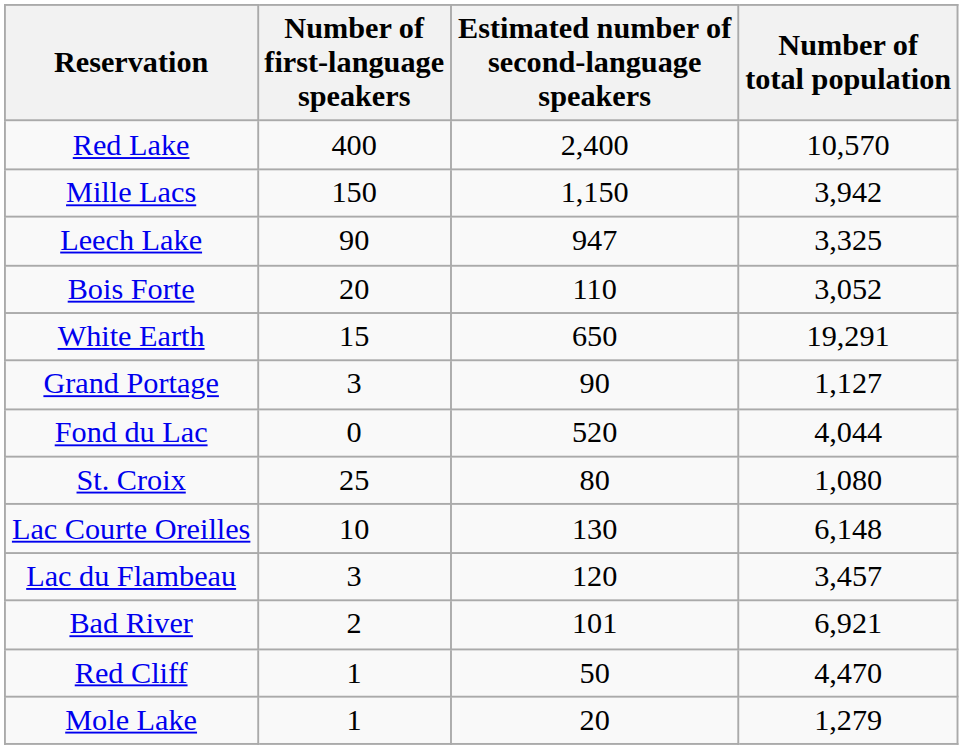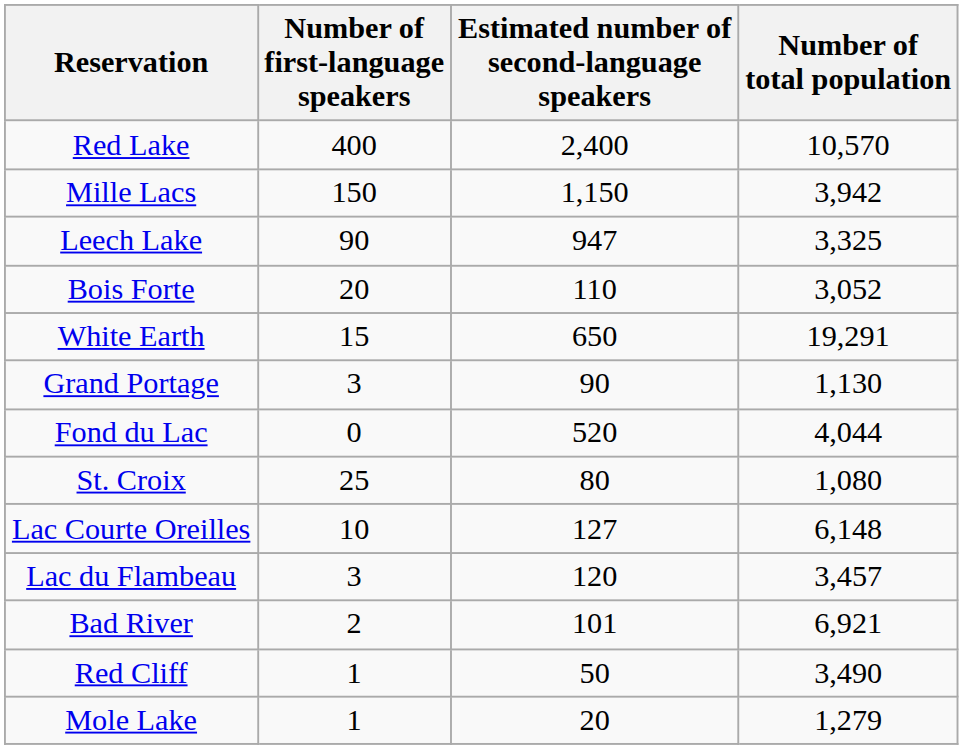Grand Portage | Number of total population: 1,127 -> 1,130
Lac Courte Oreilles | Estimated number of second-language speakers: 130 -> 127
Red Cliff | Number of total population: 4,470 -> 3,490
